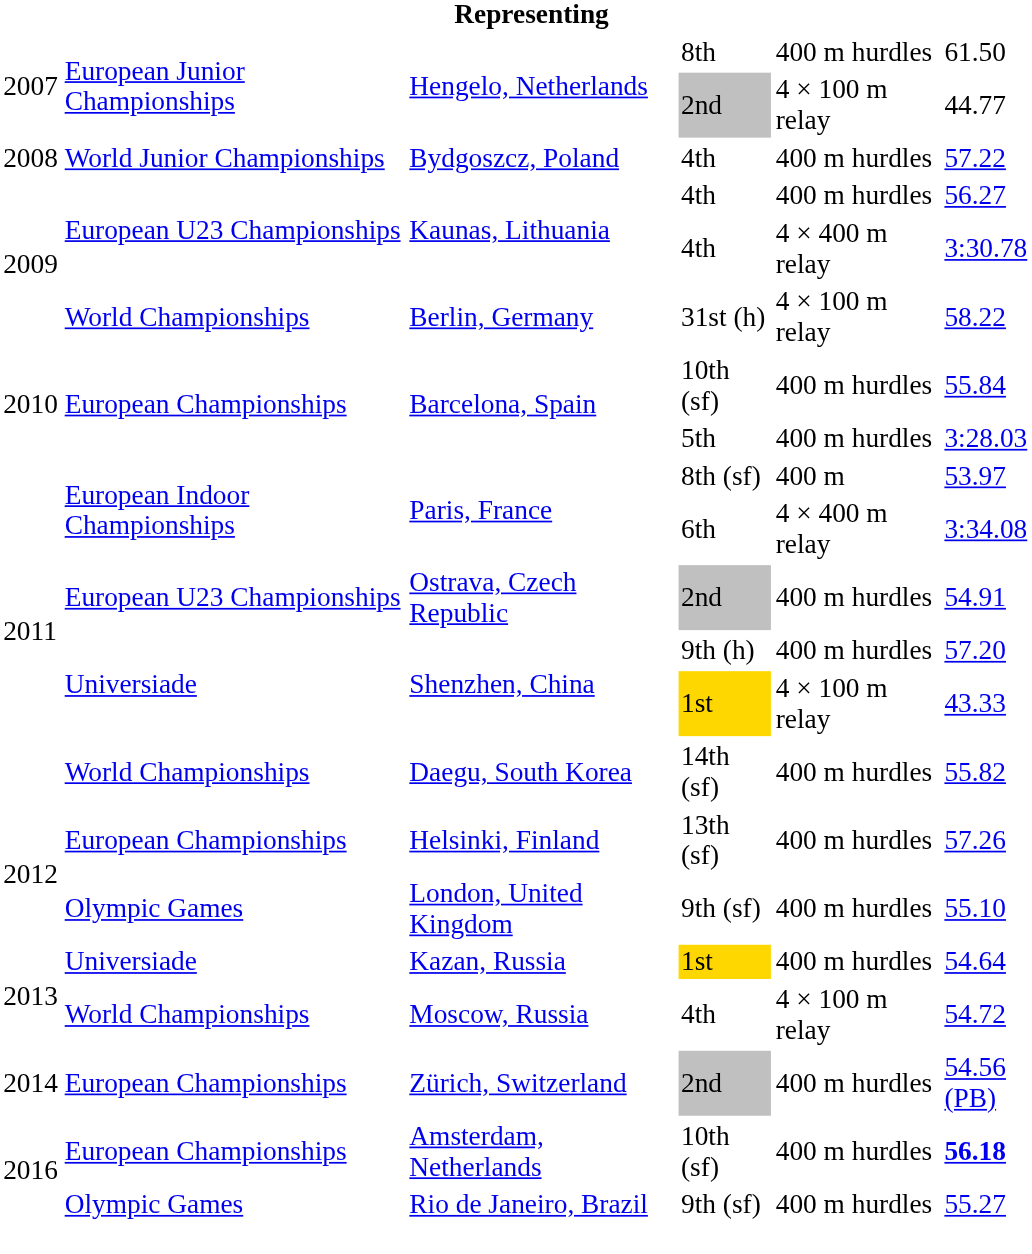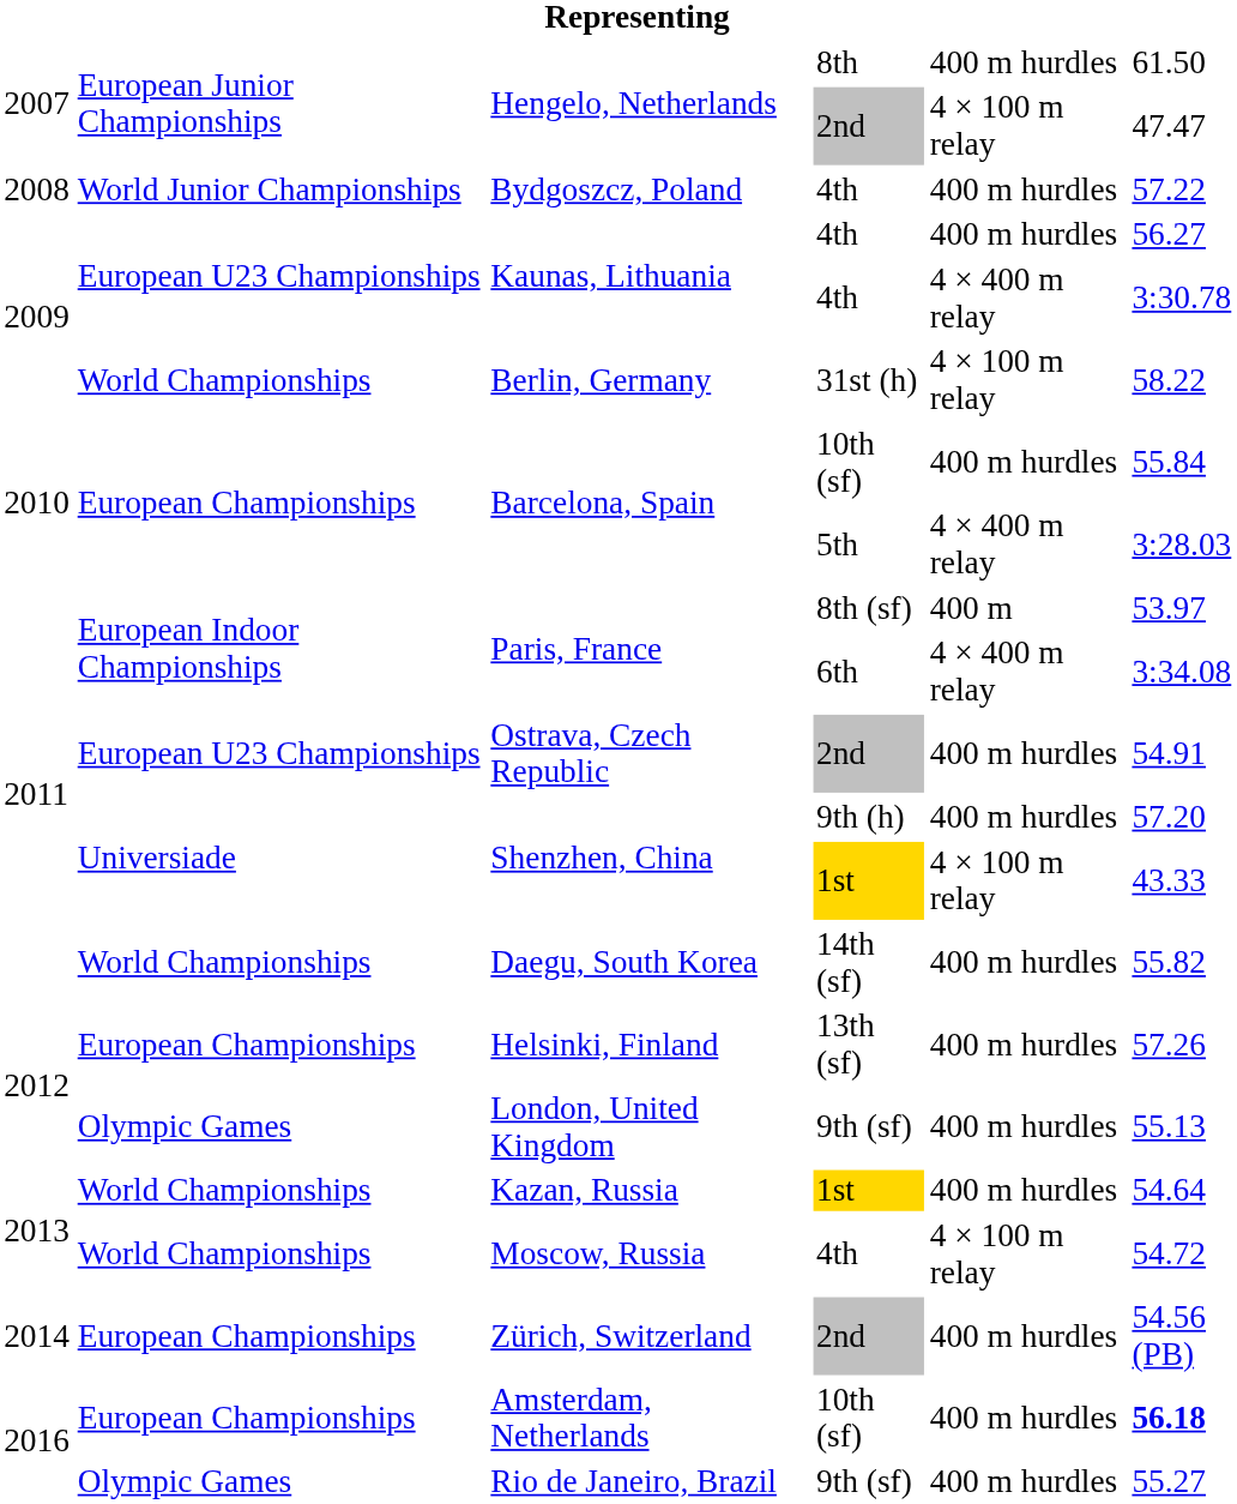Hengelo, Netherlands / 2nd | column 6: 44.77 -> 47.47
Barcelona, Spain / 5th | column 5: 400 m hurdles -> 4 × 400 m relay
London, United Kingdom | column 6: 55.10 -> 55.13
Kazan, Russia | column 2: Universiade -> World Championships
